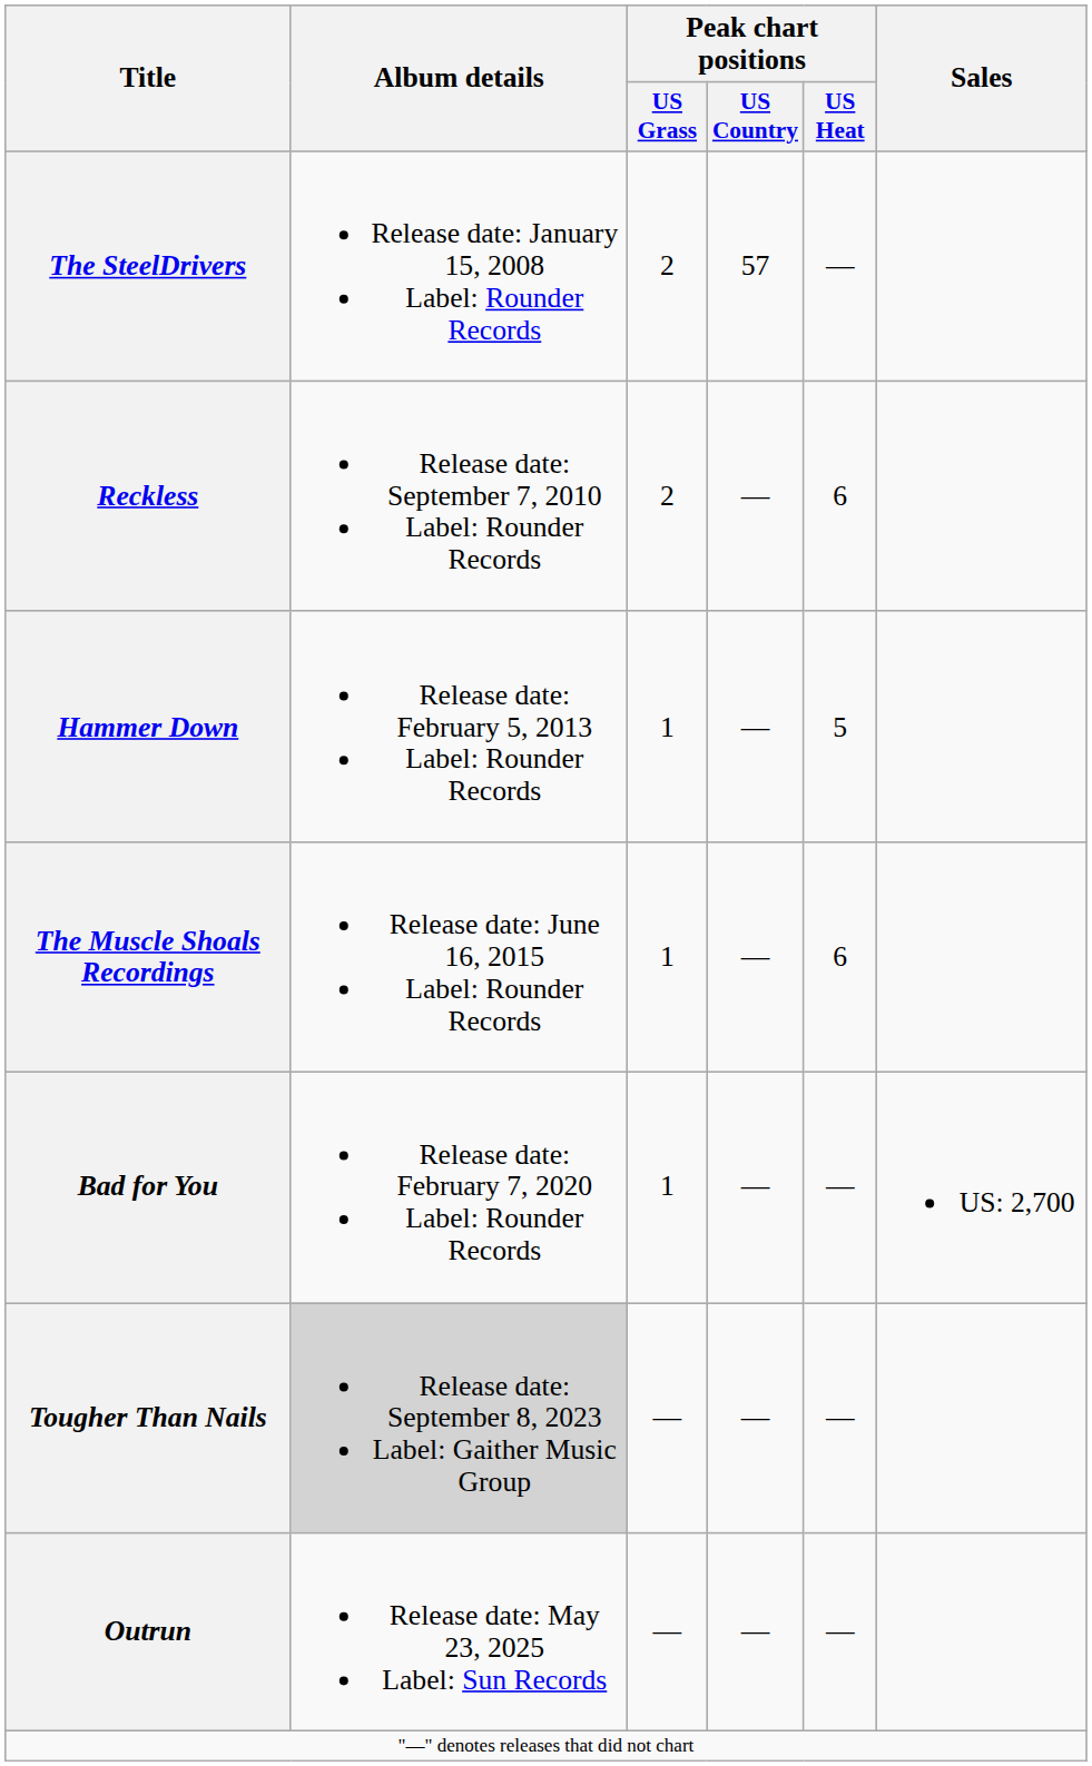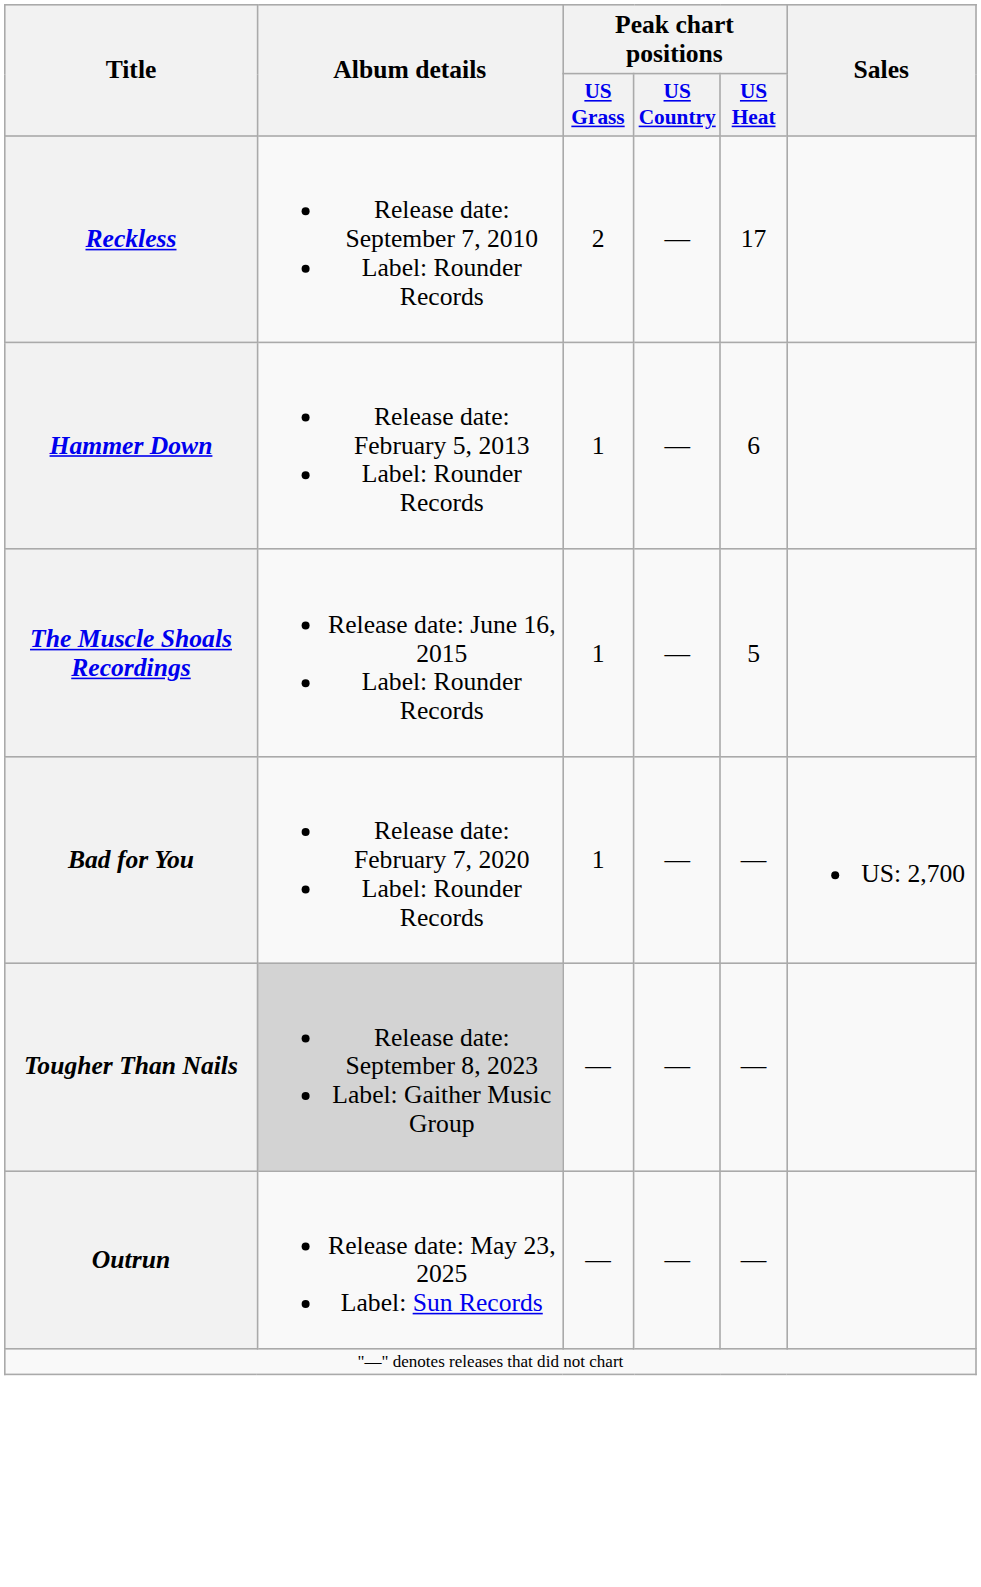- row: The SteelDrivers | Release date: January 15, 2008 Label: Rounder Records | 2 | 57 | —
Reckless | Peak chart positions / US Heat: 6 -> 17
Hammer Down | Peak chart positions / US Heat: 5 -> 6
The Muscle Shoals Recordings | Peak chart positions / US Heat: 6 -> 5
